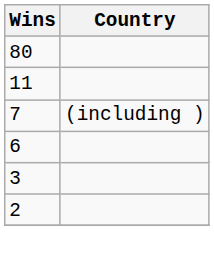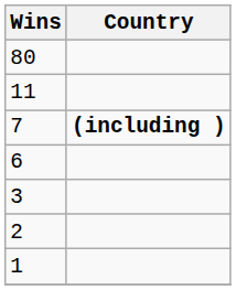7 | Country: normal -> bold
+ row: 1
